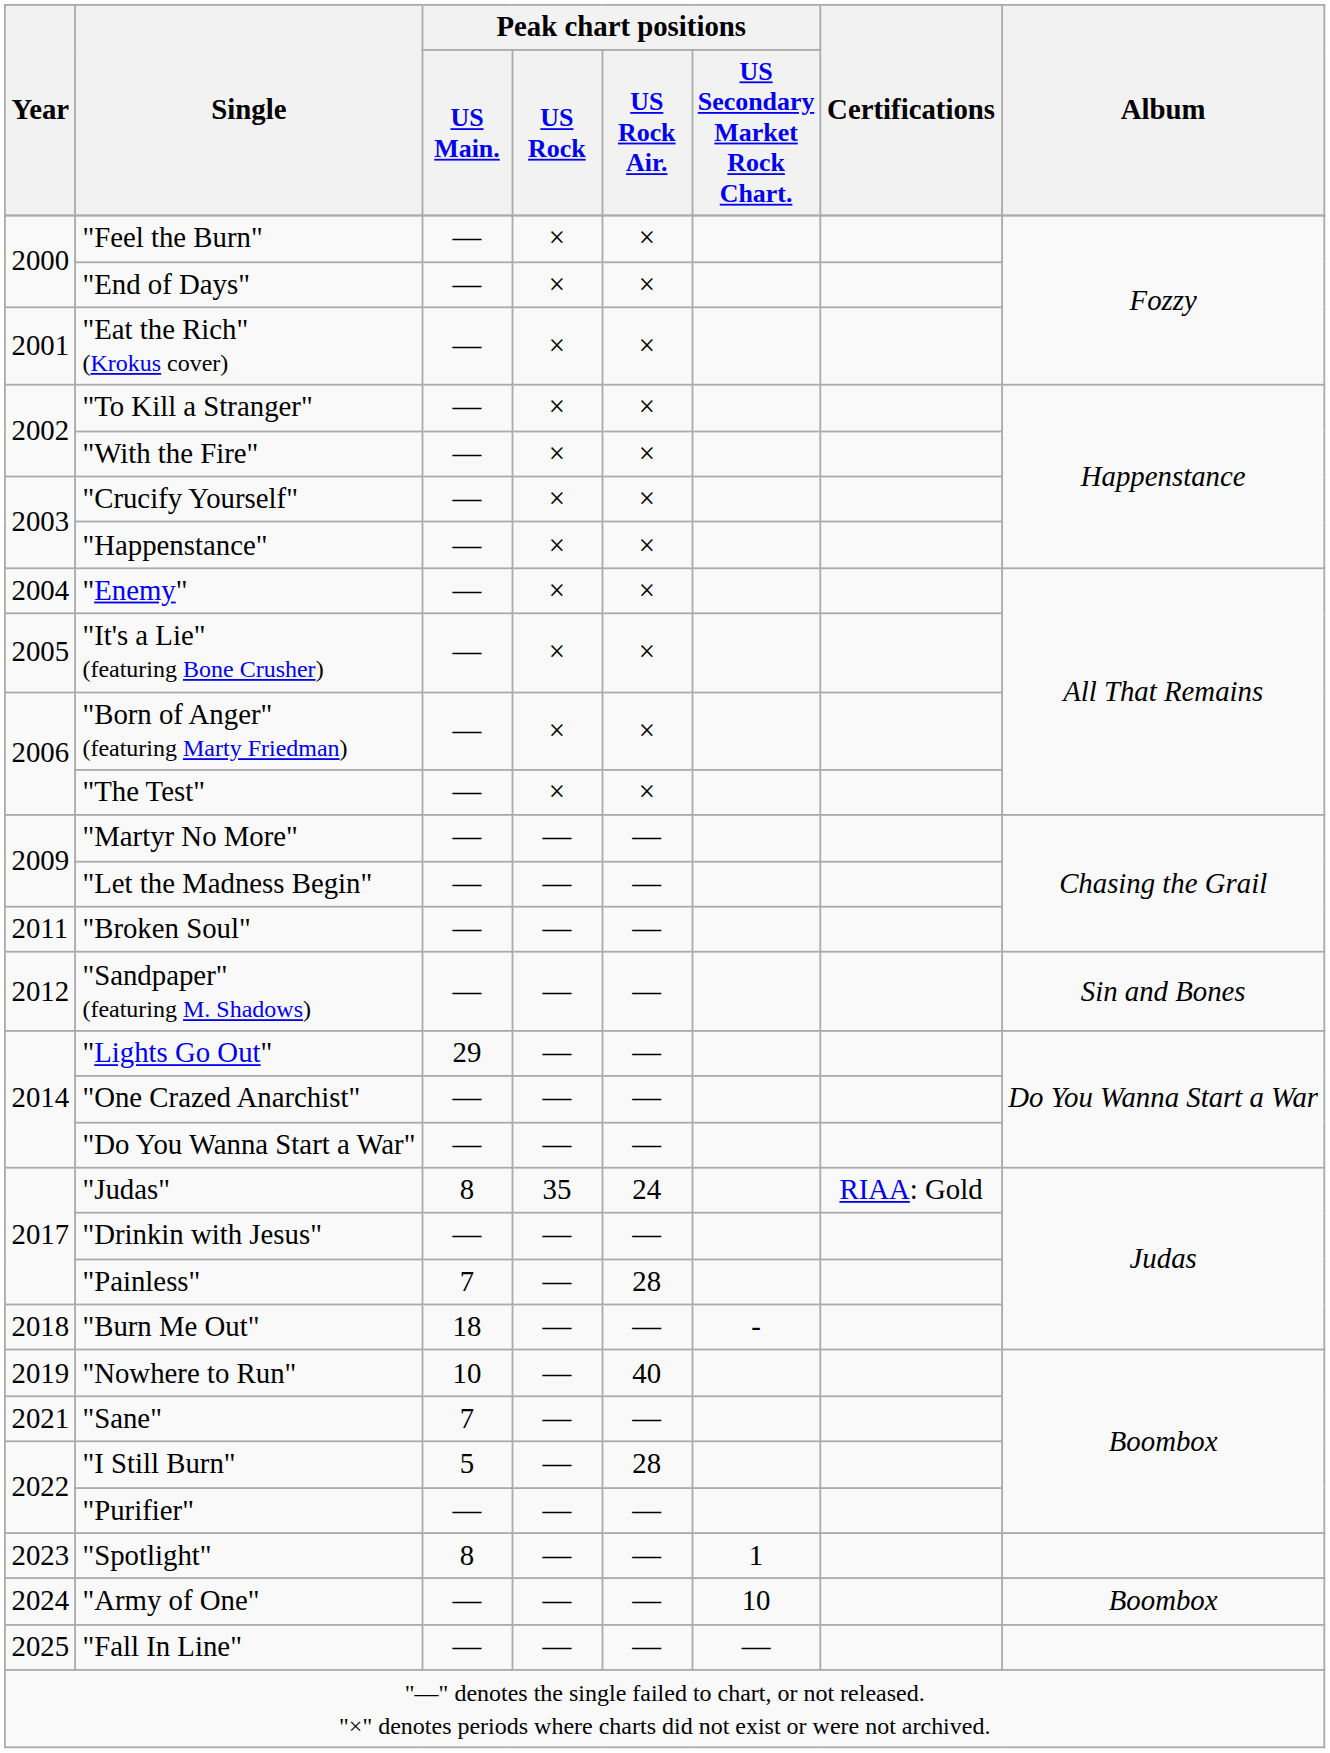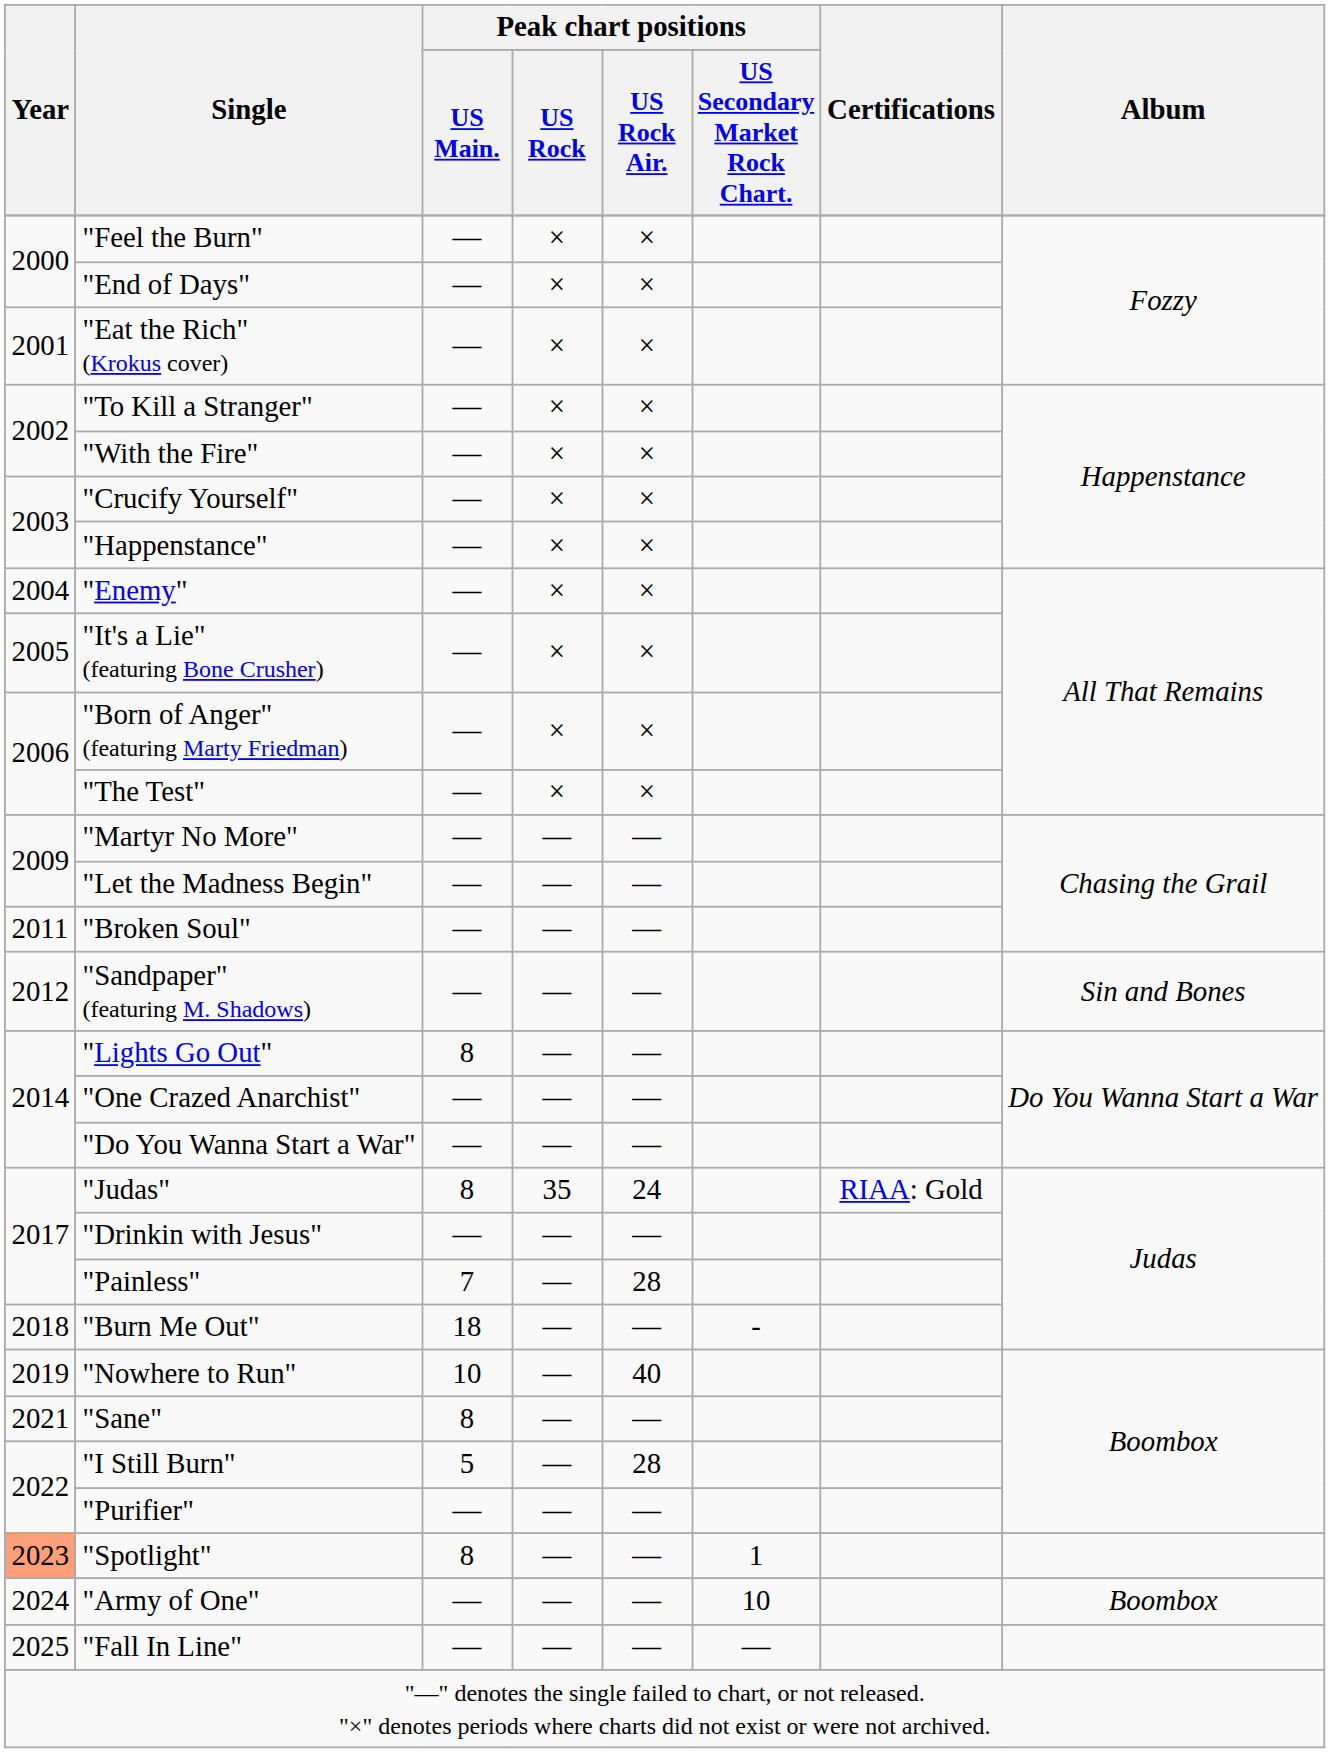"Lights Go Out" | Peak chart positions / US Main.: 29 -> 8
"Sane" | Peak chart positions / US Main.: 7 -> 8
"Spotlight" | Year: no background -> lightsalmon background
